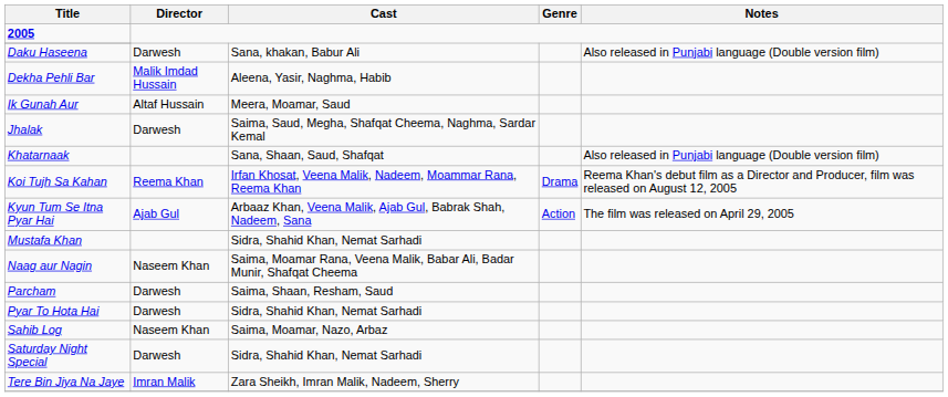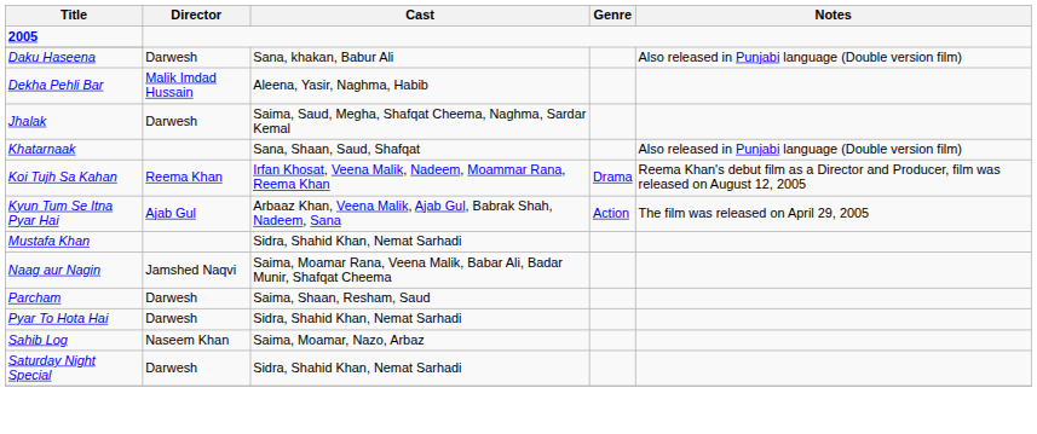- row: Ik Gunah Aur | Altaf Hussain | Meera, Moamar, Saud
Naag aur Nagin | Director: Naseem Khan -> Jamshed Naqvi
- row: Tere Bin Jiya Na Jaye | Imran Malik | Zara Sheikh, Imran Malik, Nadeem, Sherry
